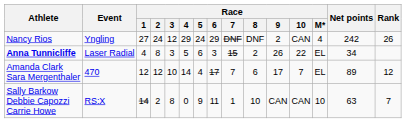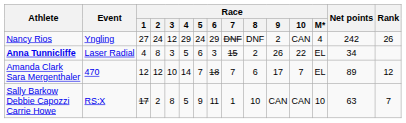Amanda Clark Sara Mergenthaler | Race / 5: 4 -> 7
Amanda Clark Sara Mergenthaler | Race / 6: 17 -> 18
Sally Barkow Debbie Capozzi Carrie Howe | Race / 1: 14 -> 17
Sally Barkow Debbie Capozzi Carrie Howe | Race / 4: 0 -> 5
